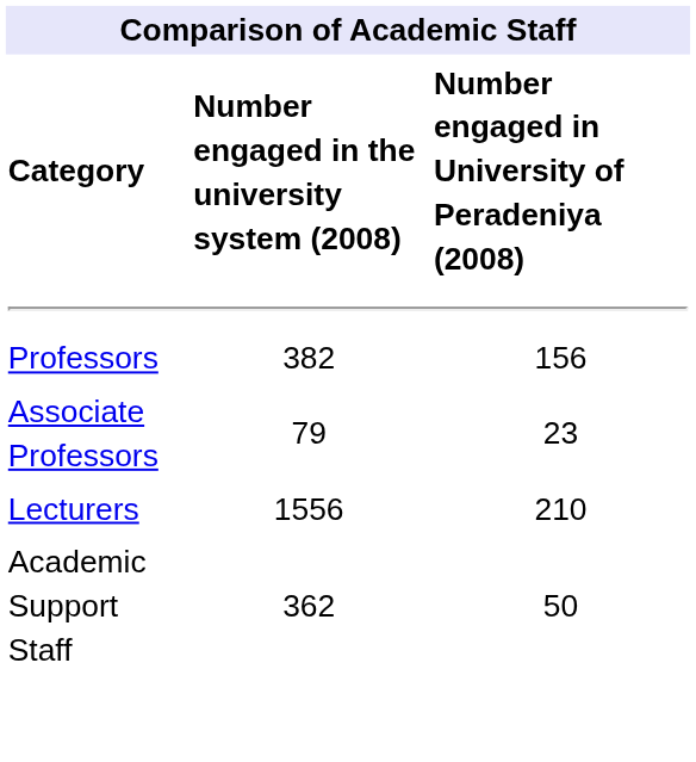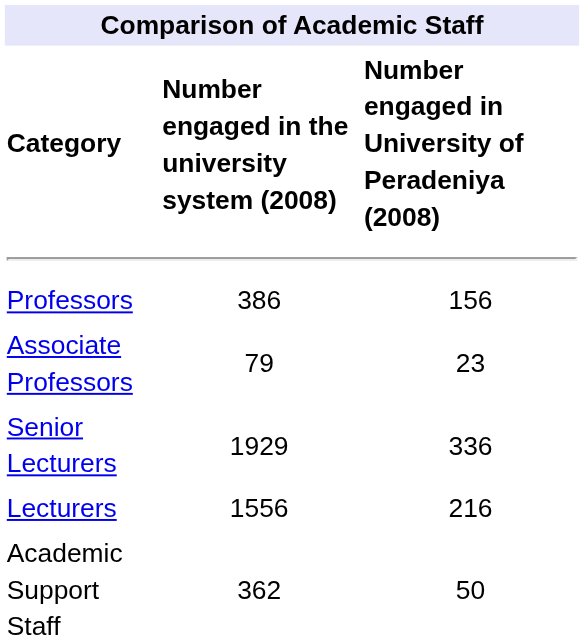Professors | Number engaged in the university system (2008): 382 -> 386
+ row: Senior Lecturers | 1929 | 336
Lecturers | Number engaged in University of Peradeniya (2008): 210 -> 216
